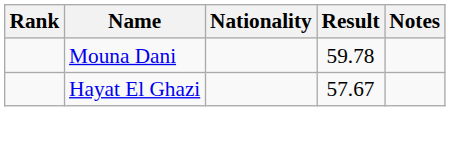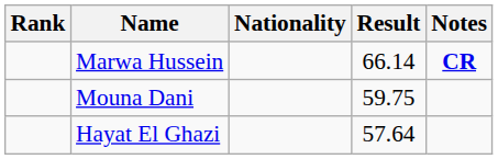+ row: Marwa Hussein | 66.14 | CR
Mouna Dani | Result: 59.78 -> 59.75
Hayat El Ghazi | Result: 57.67 -> 57.64
